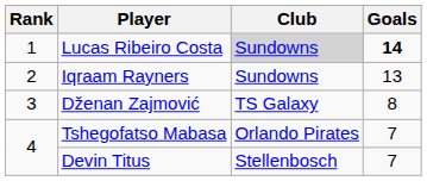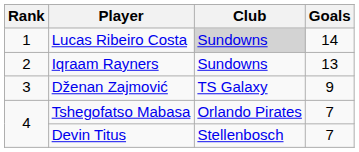Lucas Ribeiro Costa | Goals: bold -> normal
Dženan Zajmović | Goals: 8 -> 9
